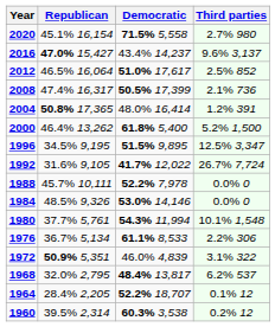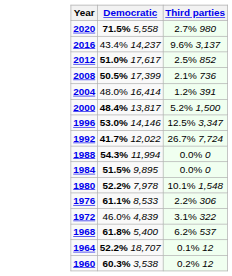- column: Republican | 45.1% 16,154 | 47.0% 15,427 | 46.5% 16,064 | 47.4% 16,317 | 50.8% 17,365 | 46.4% 13,262 | 34.5% 9,195 | 31.6% 9,105 | 45.7% 10,111 | 48.5% 9,326 | 37.7% 5,761 | 36.7% 5,134 | 50.9% 5,351 | 32.0% 2,795 | 28.4% 2,205 | 39.5% 2,314
2000 | Democratic: 61.8% 5,400 -> 48.4% 13,817
1996 | Democratic: 51.5% 9,895 -> 53.0% 14,146
1988 | Democratic: 52.2% 7,978 -> 54.3% 11,994
1984 | Democratic: 53.0% 14,146 -> 51.5% 9,895
1980 | Democratic: 54.3% 11,994 -> 52.2% 7,978
1968 | Democratic: 48.4% 13,817 -> 61.8% 5,400
